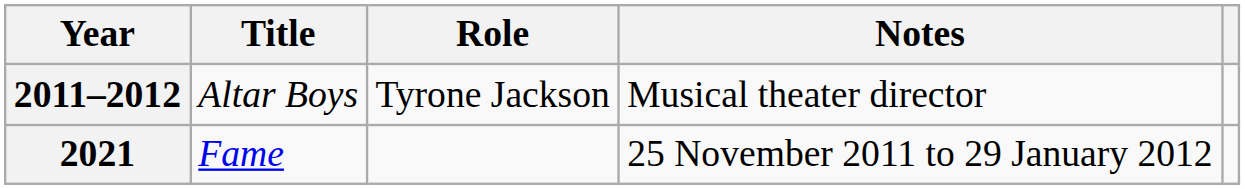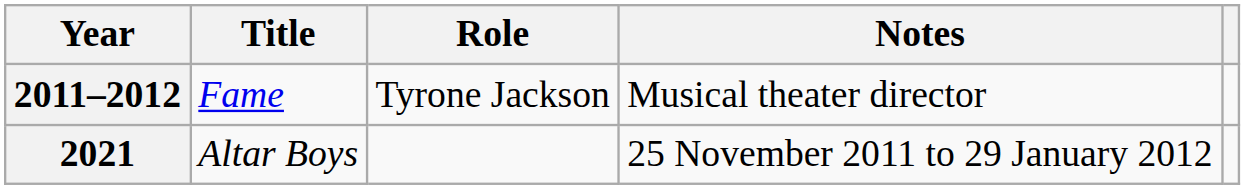2011–2012 | Title: Altar Boys -> Fame
2021 | Title: Fame -> Altar Boys
